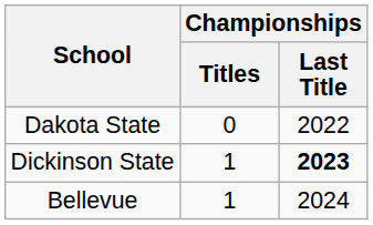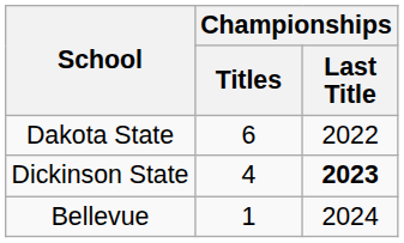Dakota State | Championships / Titles: 0 -> 6
Dickinson State | Championships / Titles: 1 -> 4
